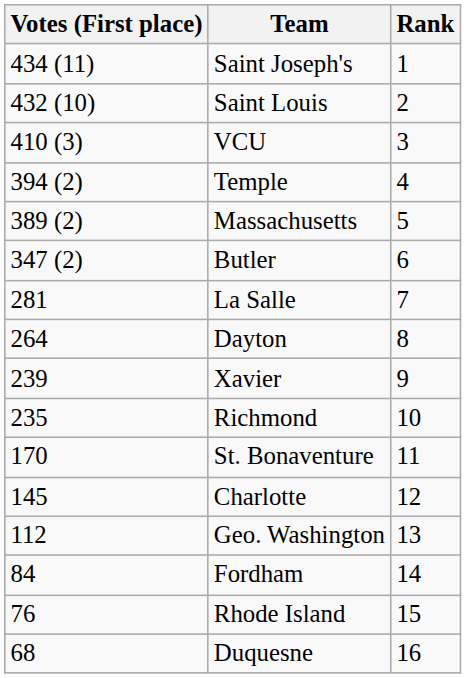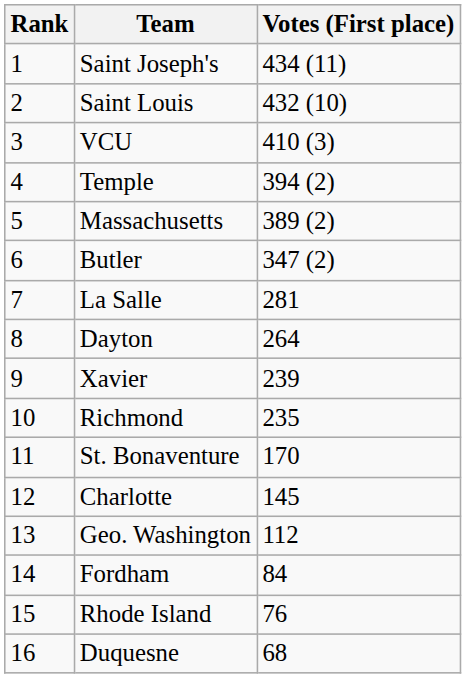columns swapped: Rank <-> Votes (First place)
